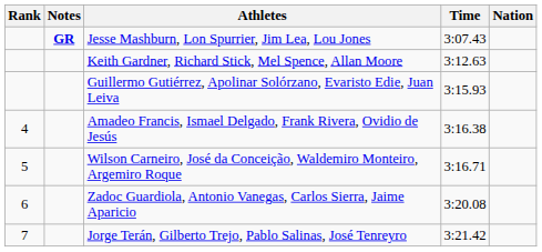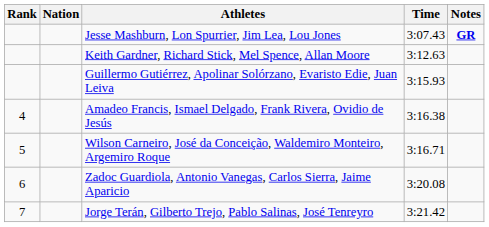columns swapped: Nation <-> Notes
